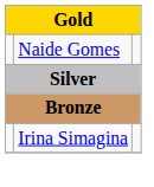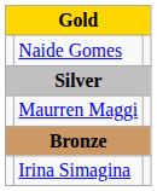+ row: Maurren Maggi
